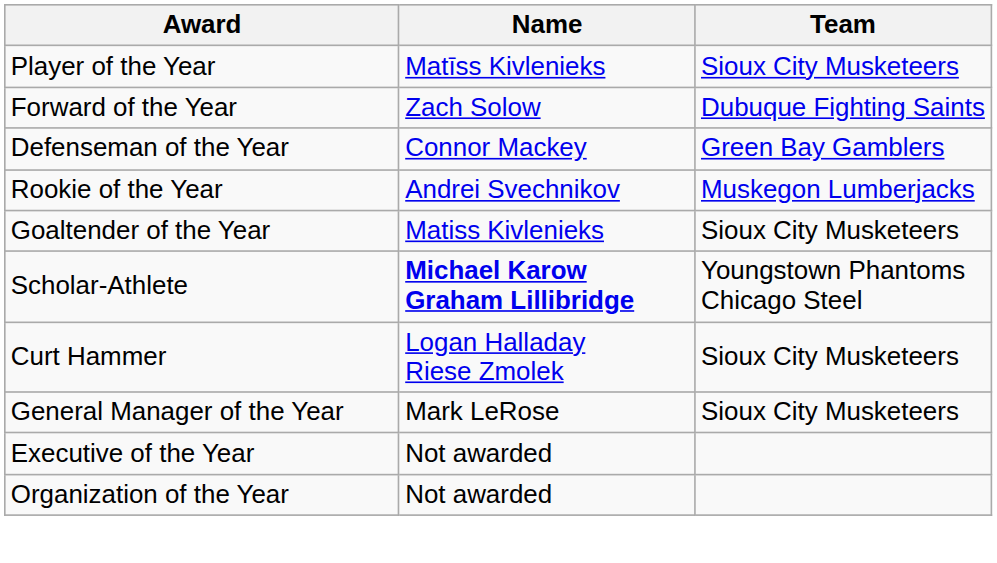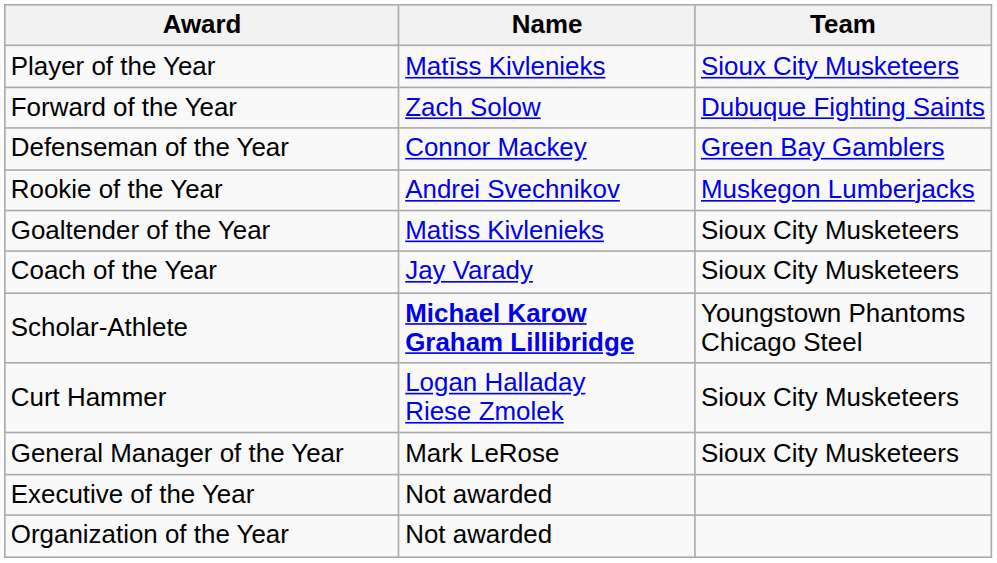+ row: Coach of the Year | Jay Varady | Sioux City Musketeers
